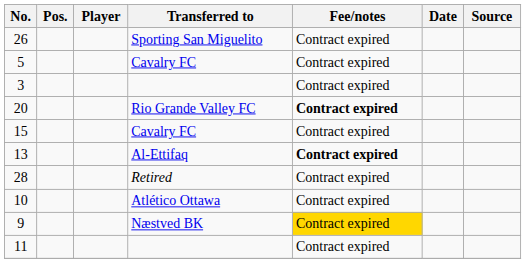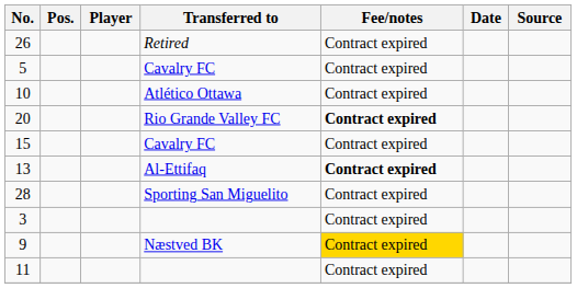26 | Transferred to: Sporting San Miguelito -> Retired
rows swapped: 3 <-> 10
28 | Transferred to: Retired -> Sporting San Miguelito
